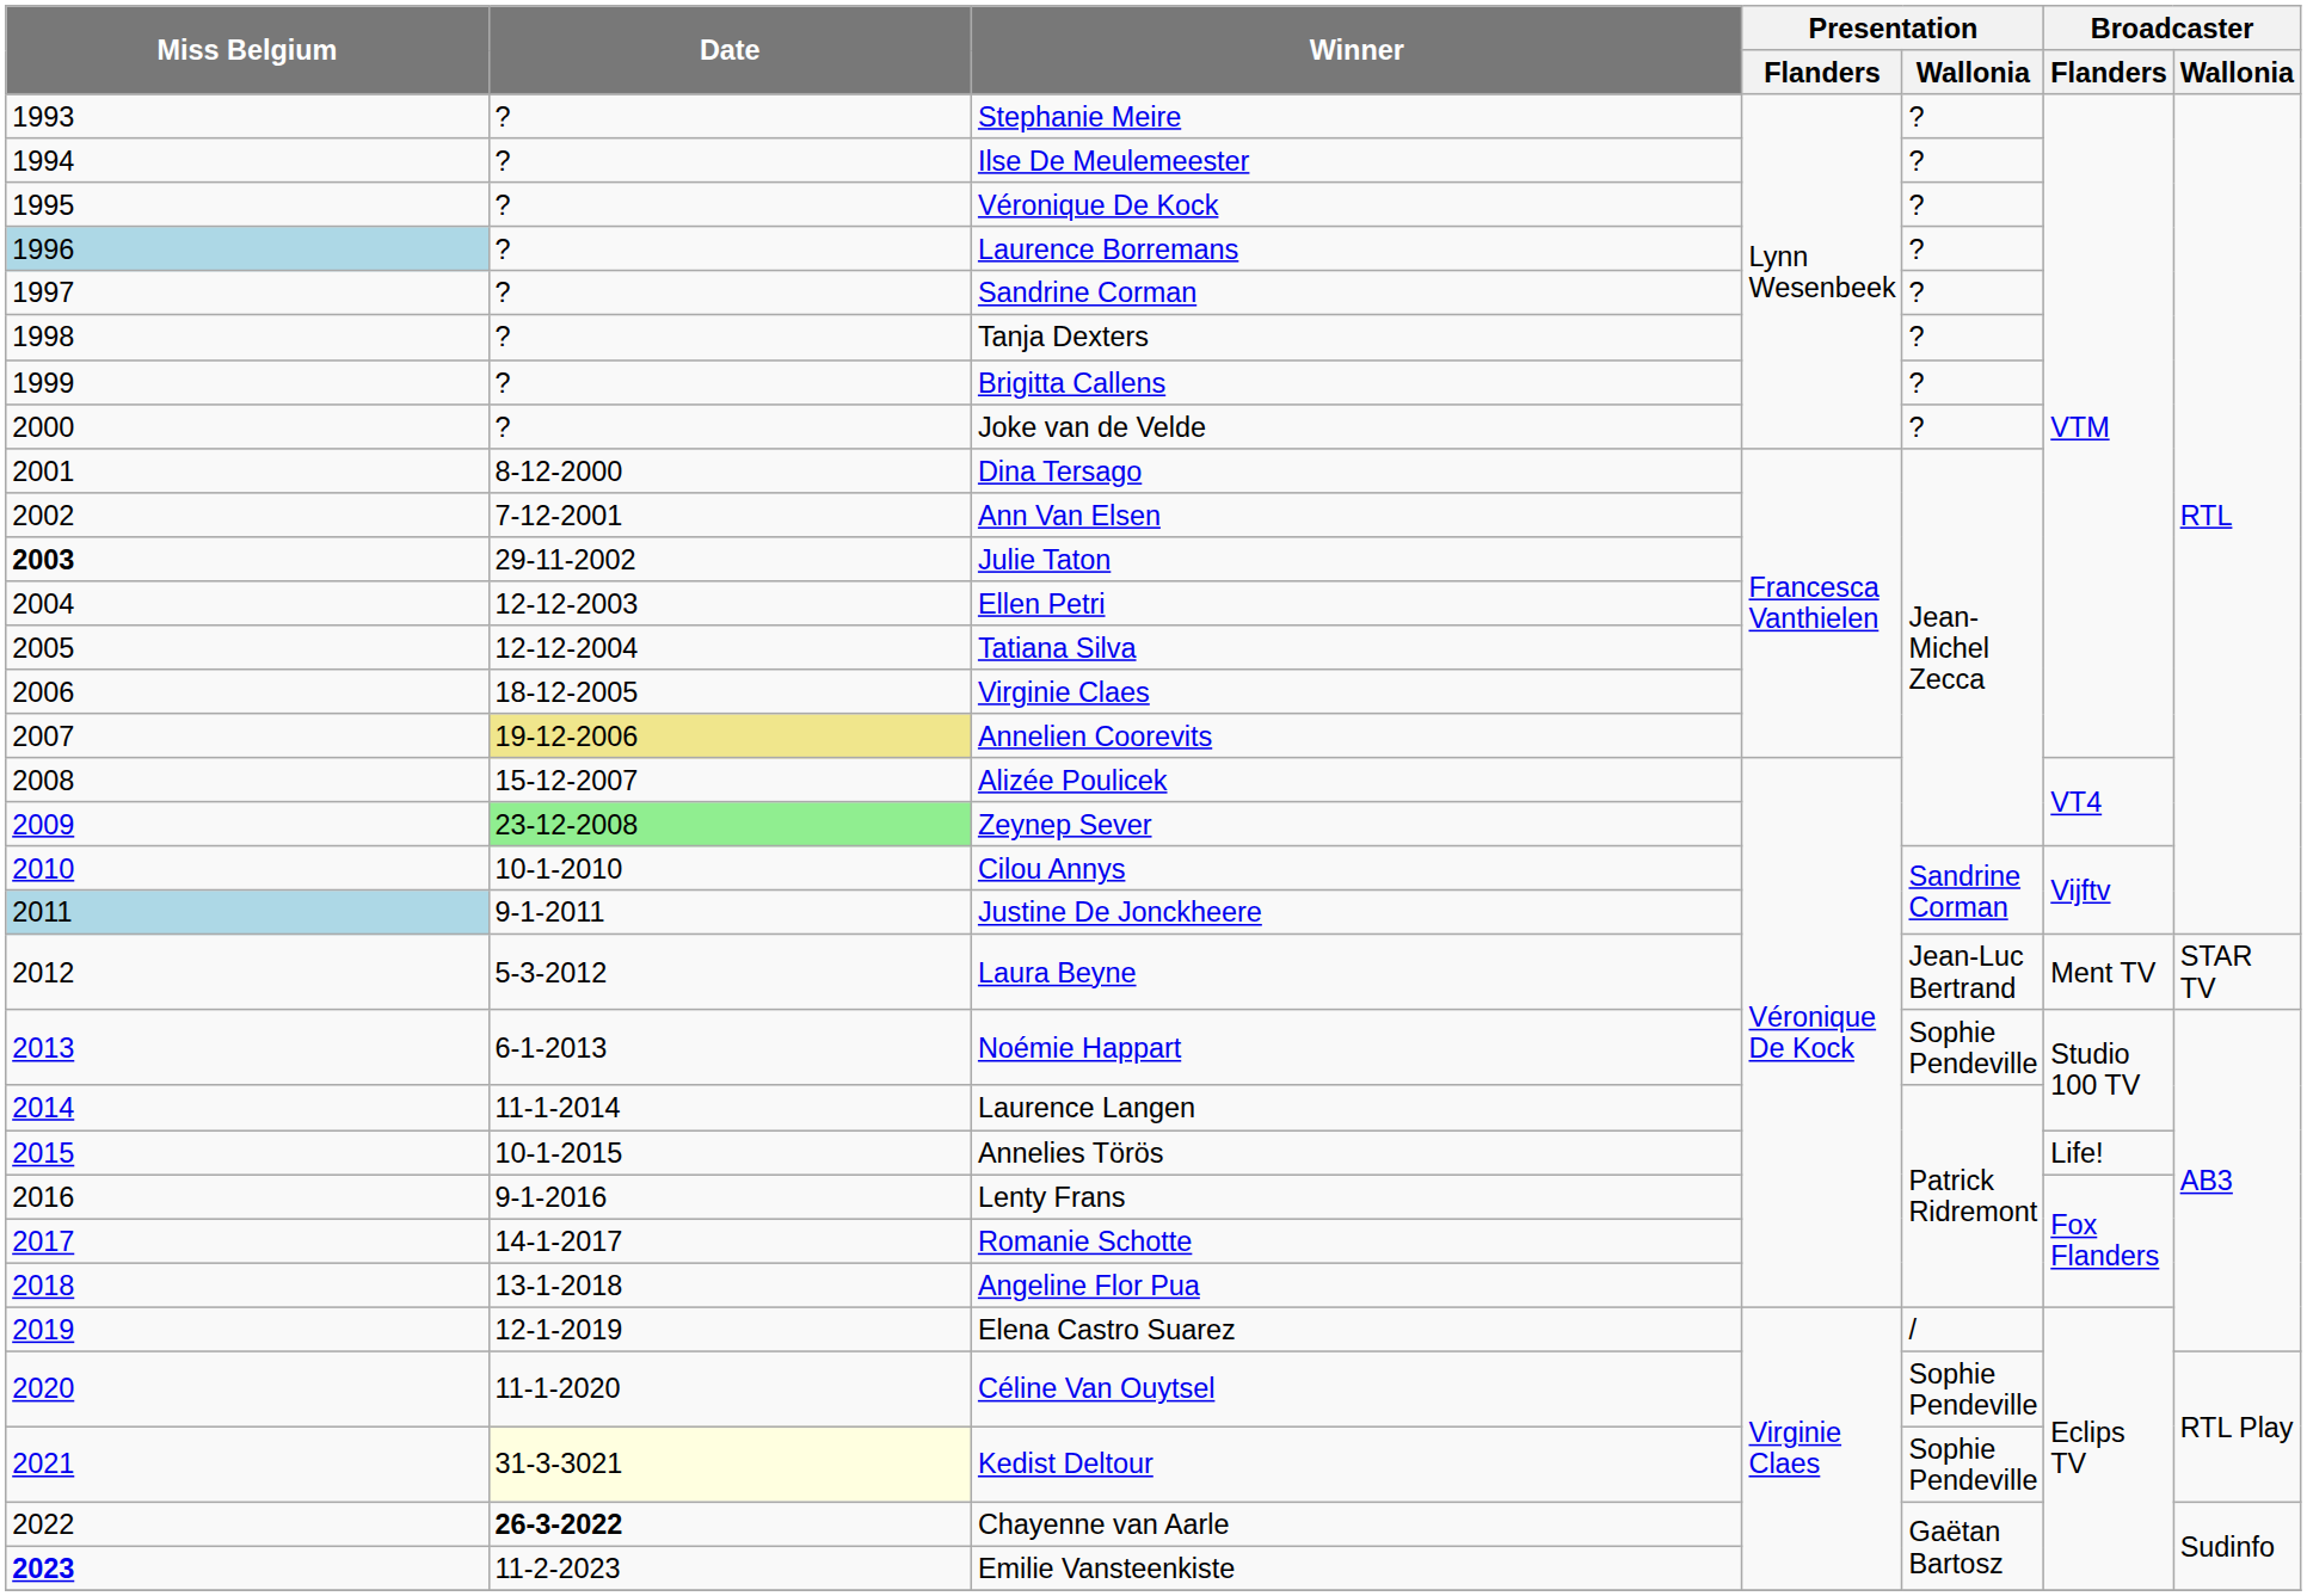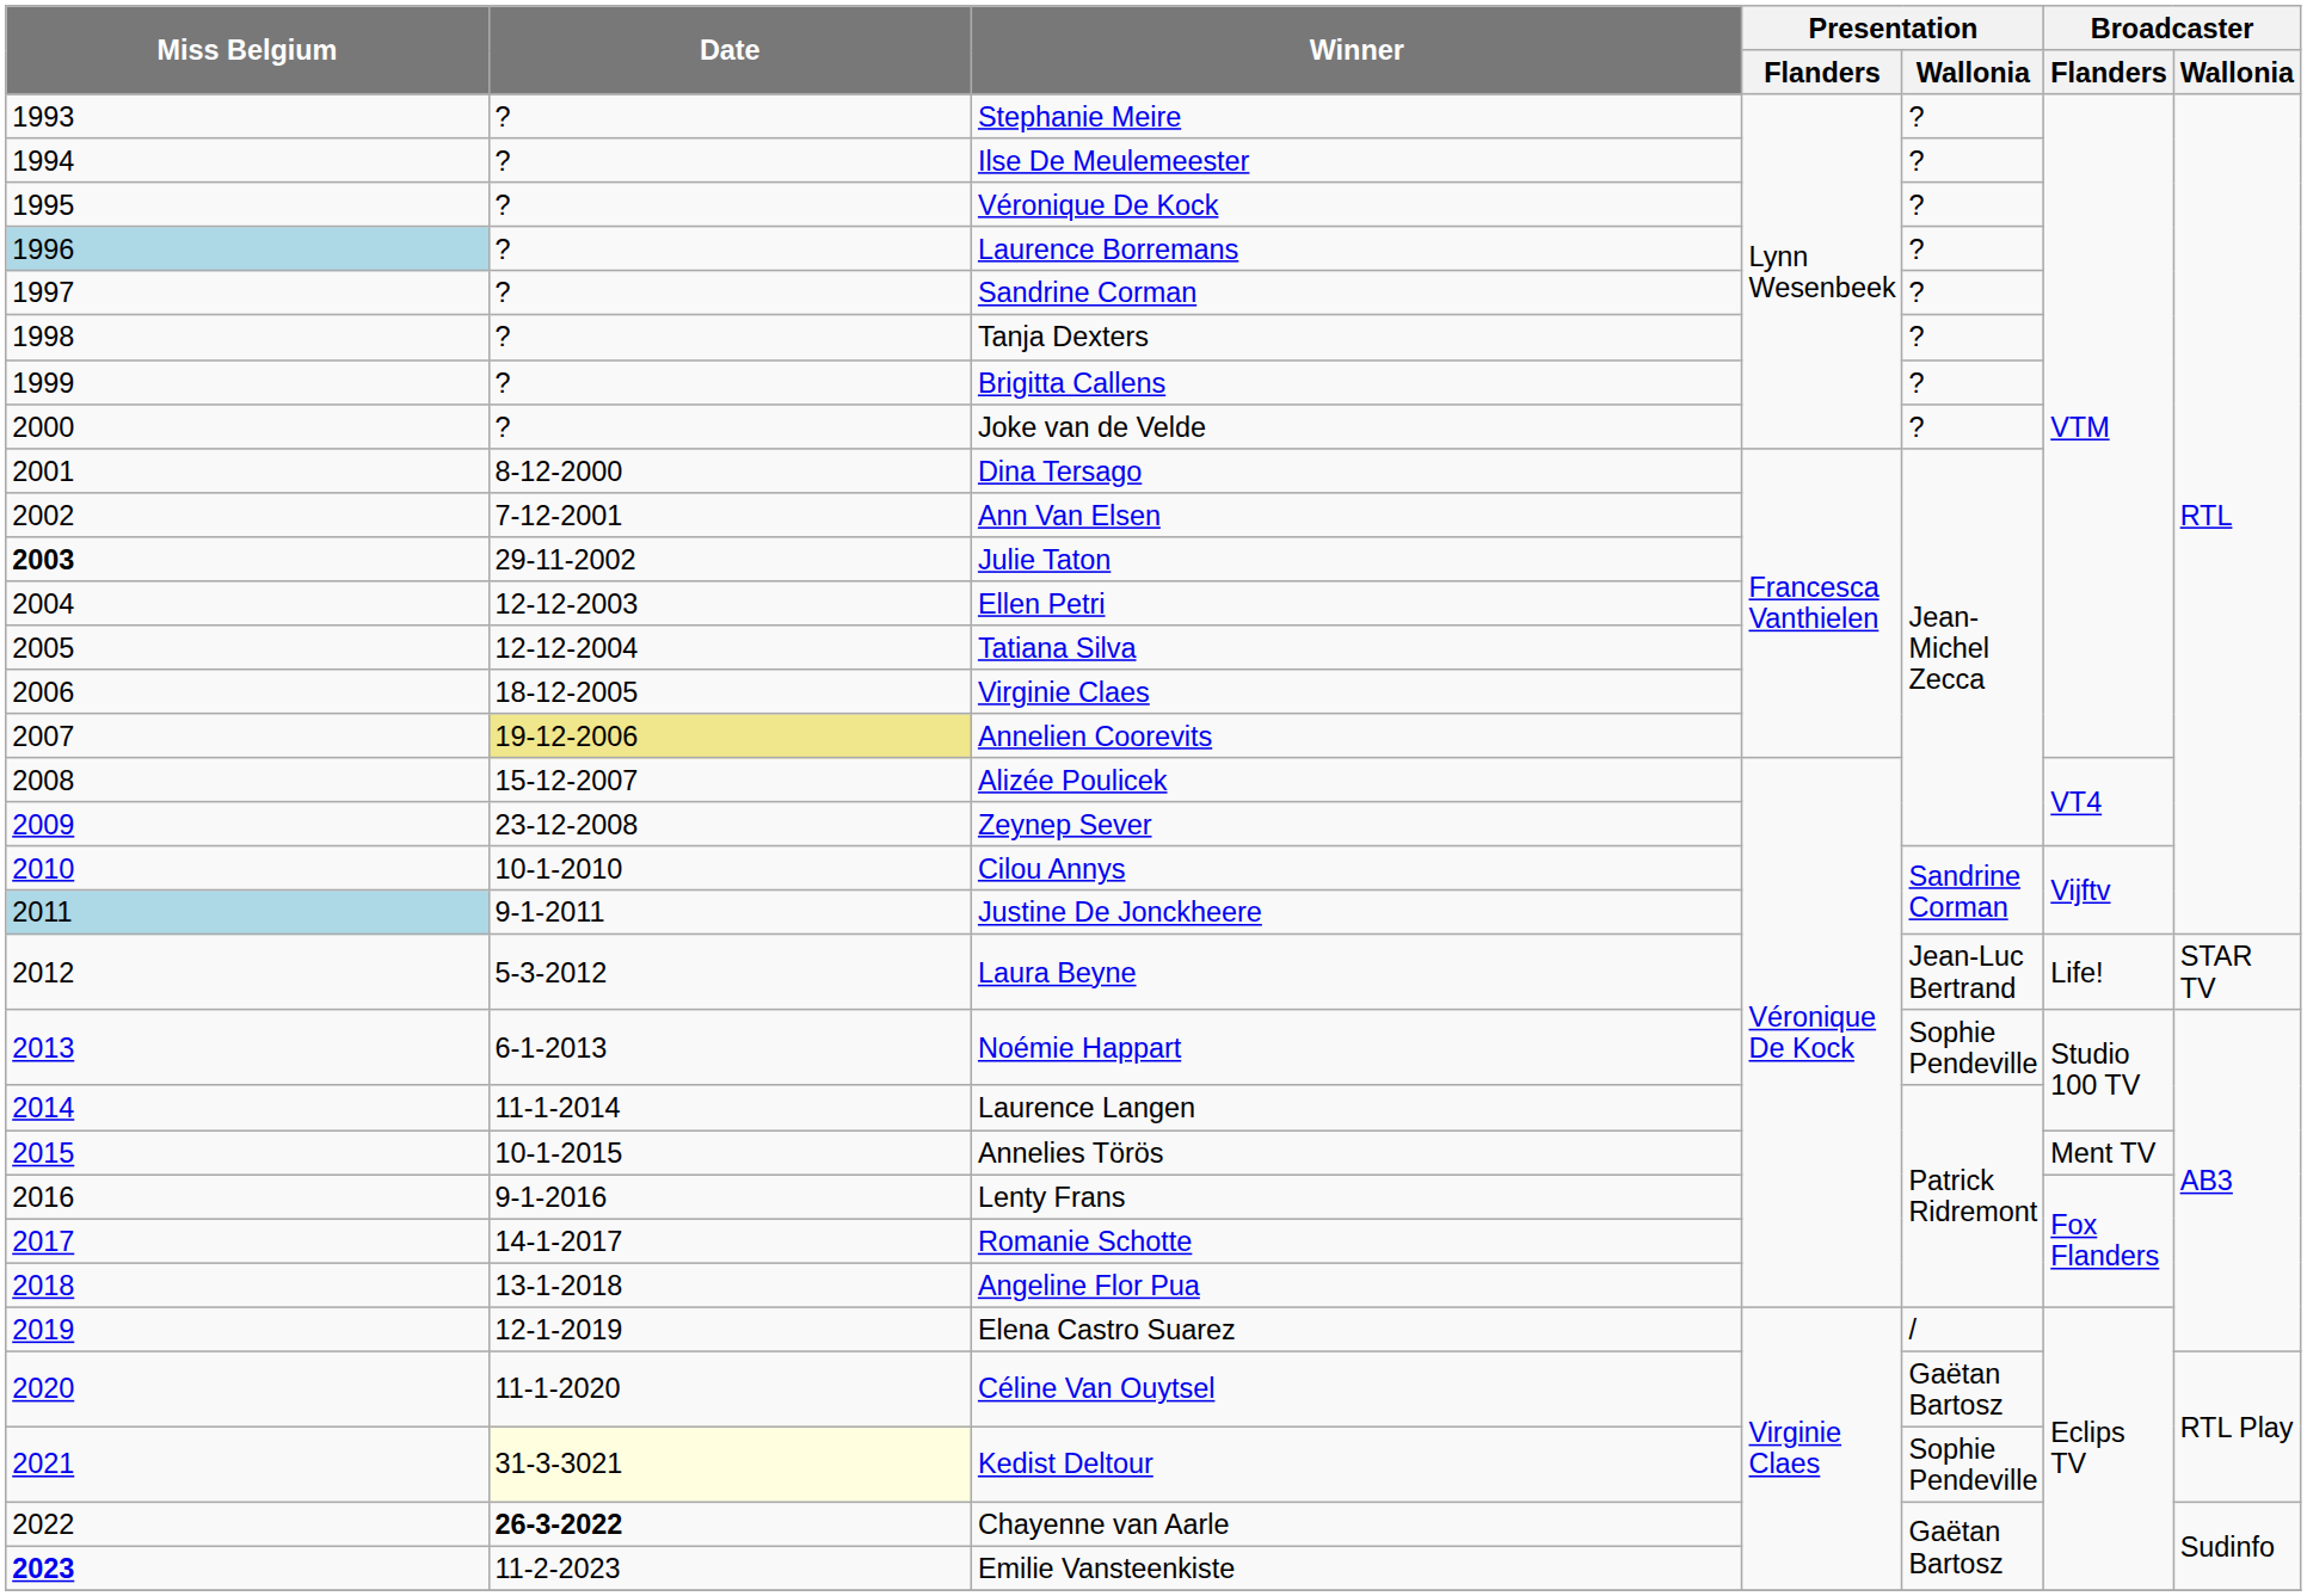Zeynep Sever | Date: lightgreen background -> no background
Laura Beyne | Broadcaster / Flanders: Ment TV -> Life!
Annelies Törös | Broadcaster / Flanders: Life! -> Ment TV
Céline Van Ouytsel | Presentation / Wallonia: Sophie Pendeville -> Gaëtan Bartosz
